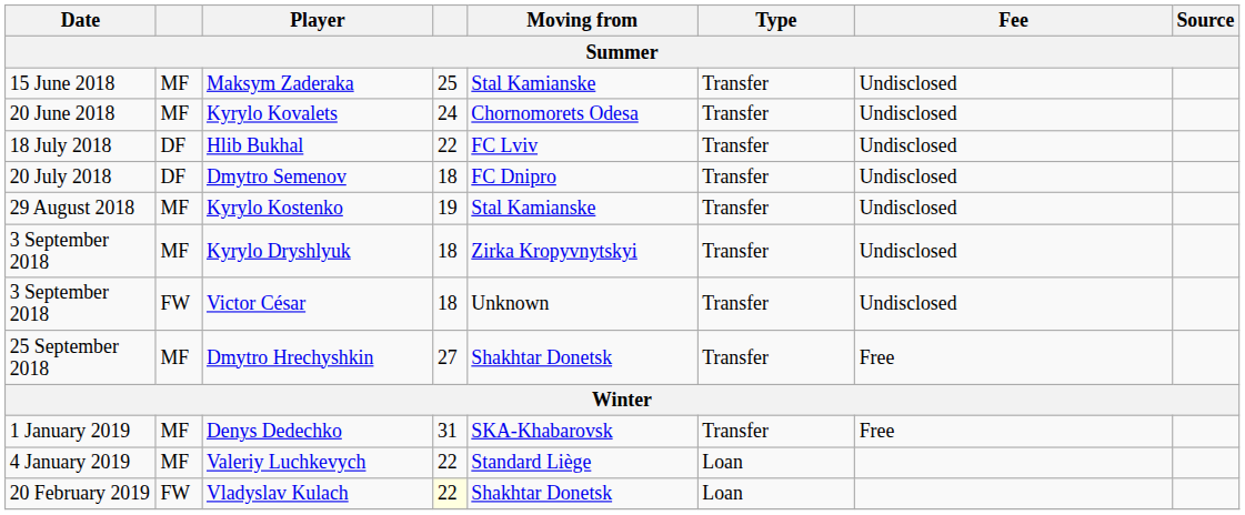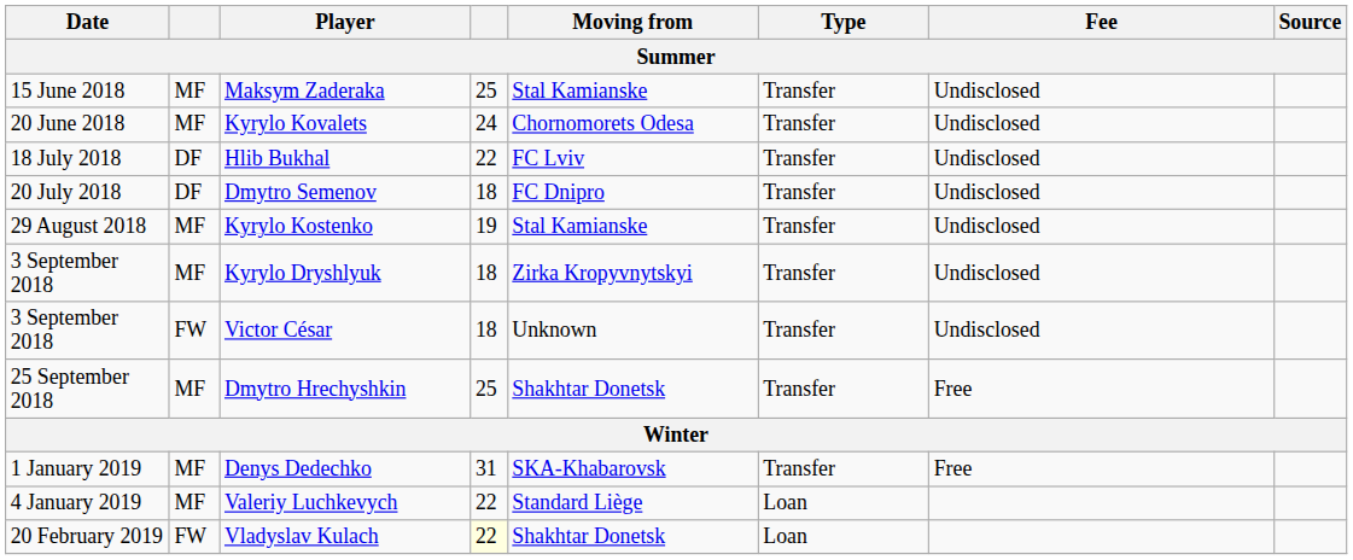Dmytro Hrechyshkin | column 4: 27 -> 25
